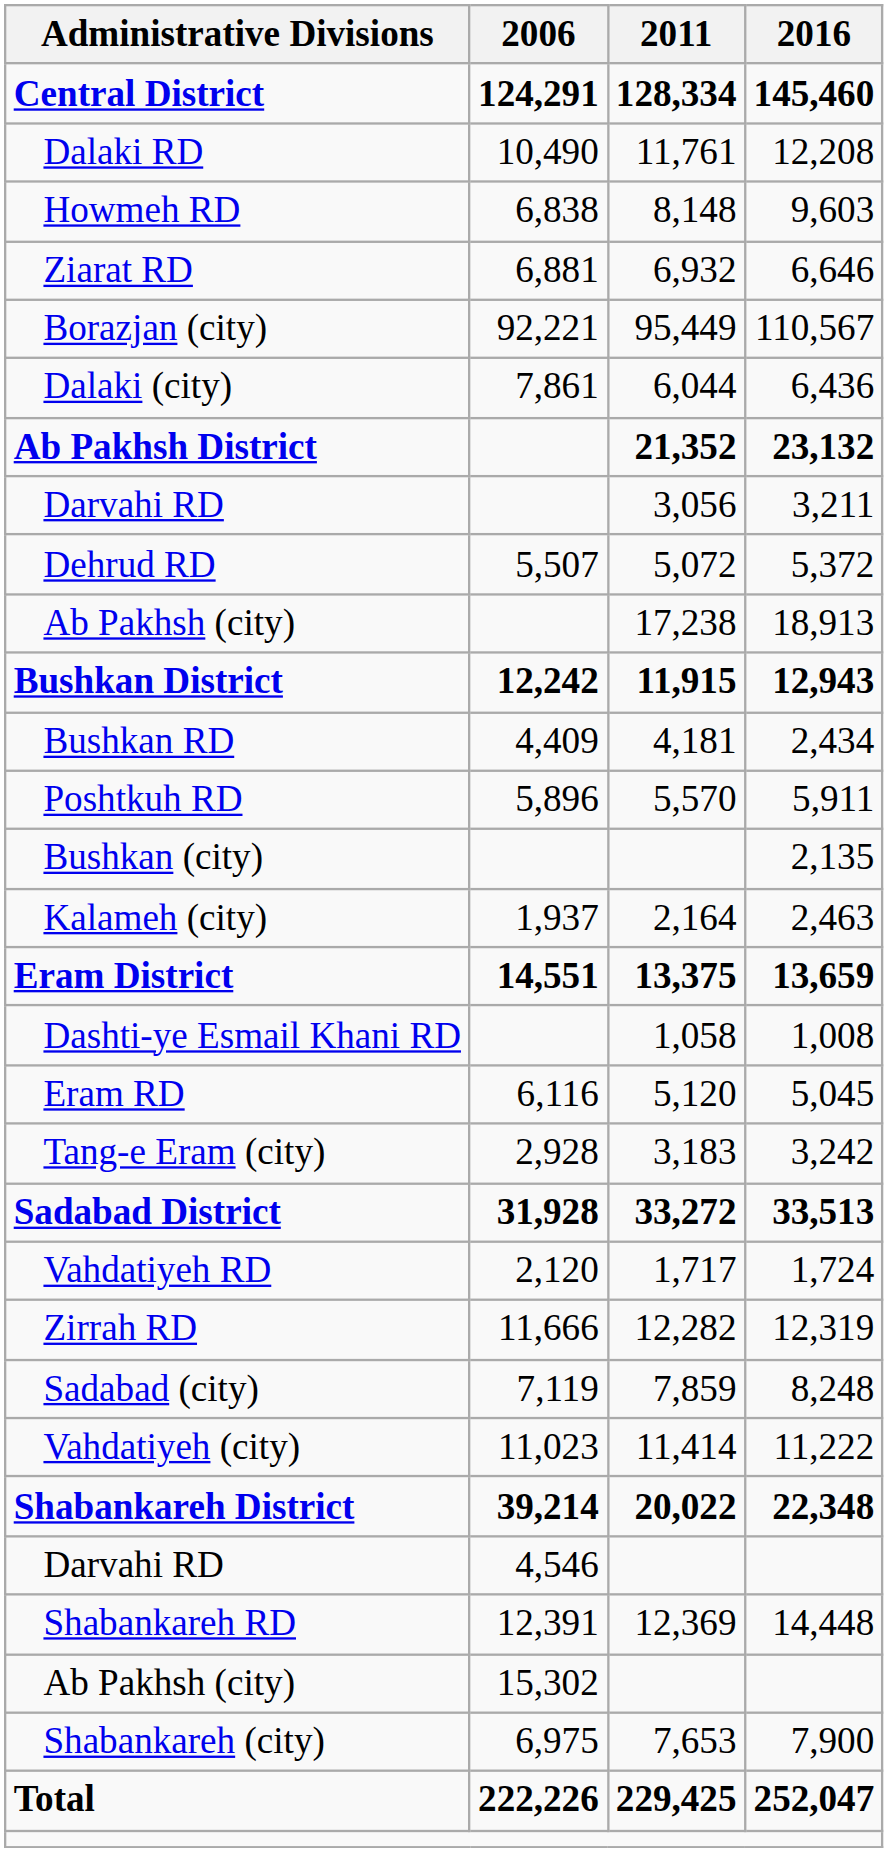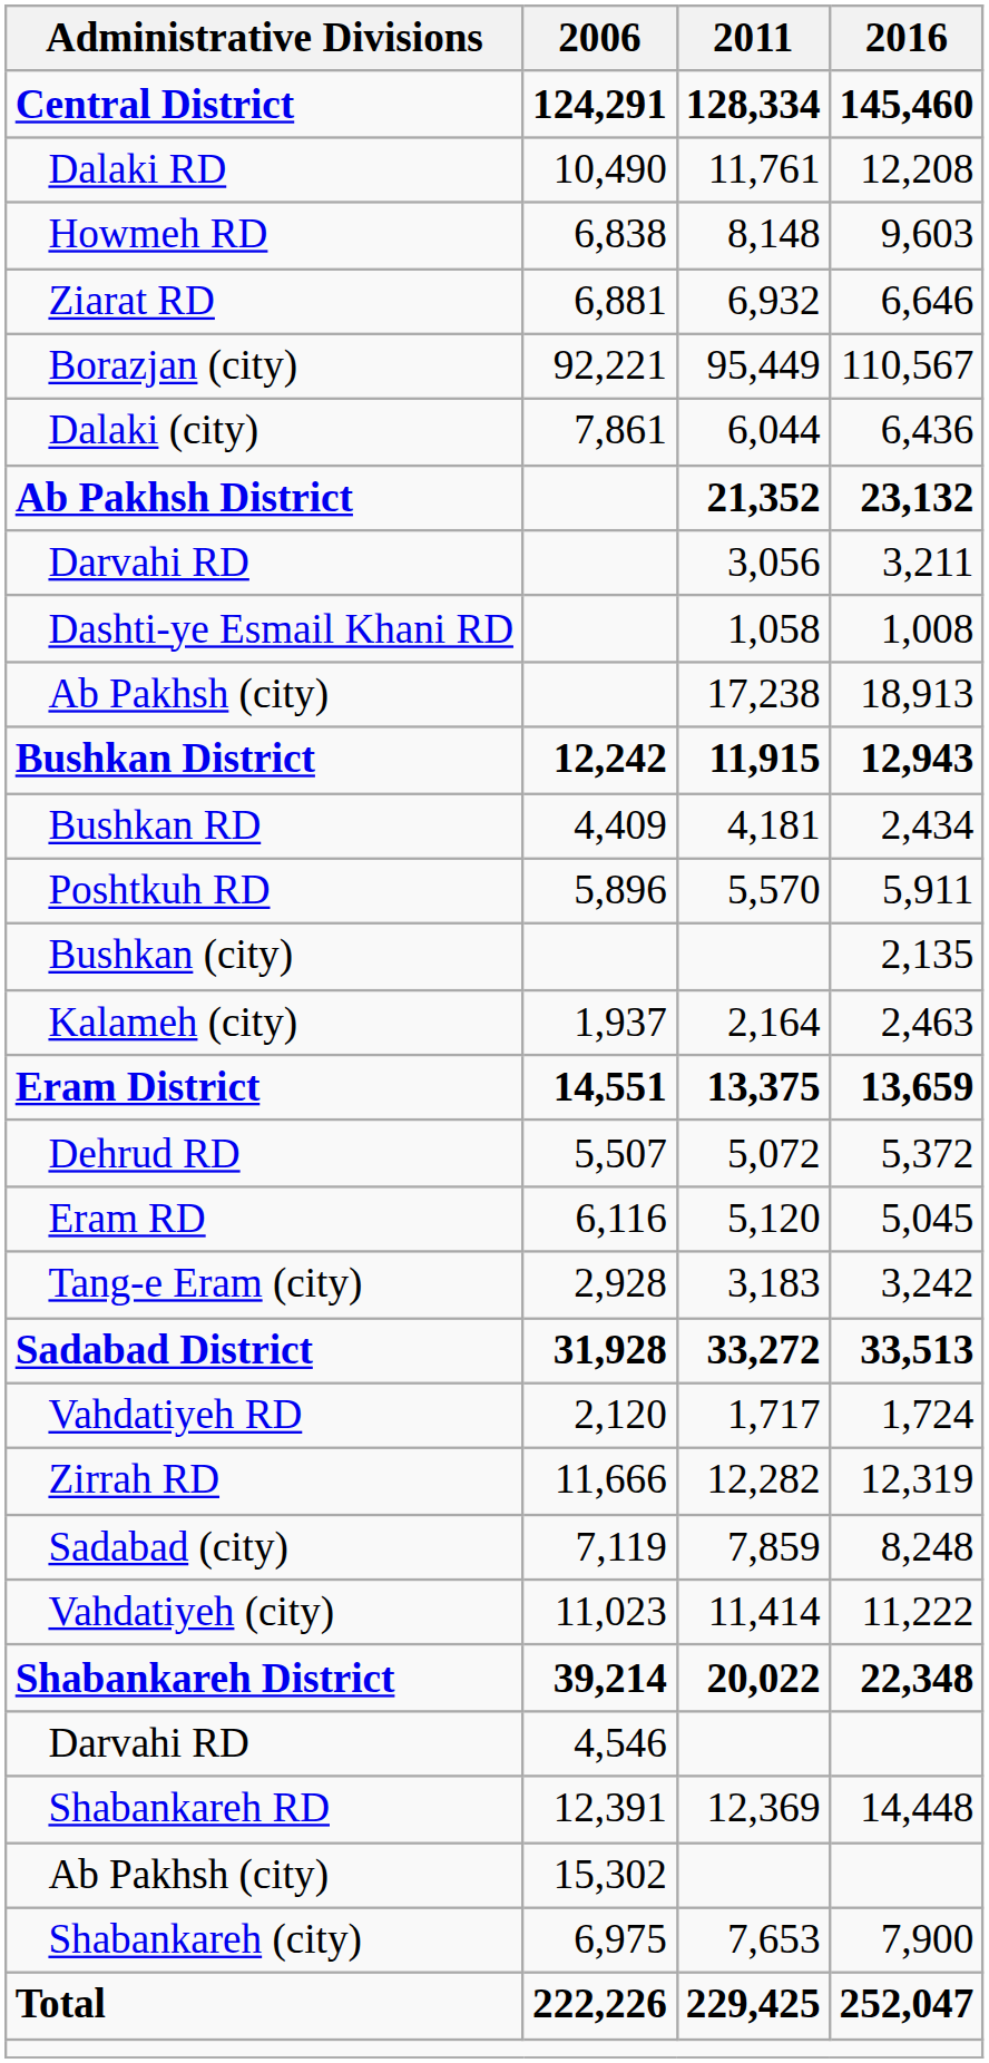rows swapped: Dashti-ye Esmail Khani RD <-> Dehrud RD
